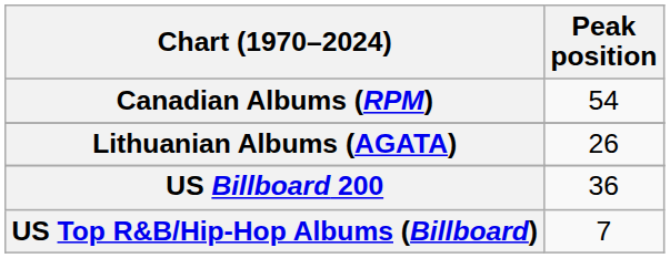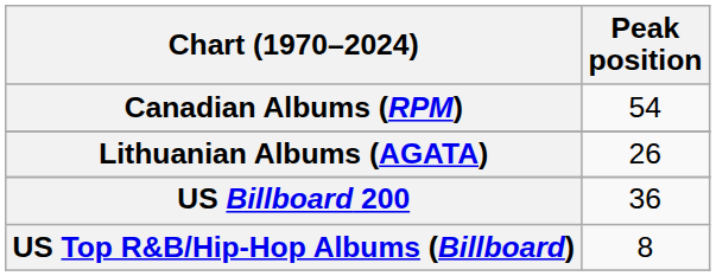US Top R&B/Hip-Hop Albums (Billboard) | Peak position: 7 -> 8
